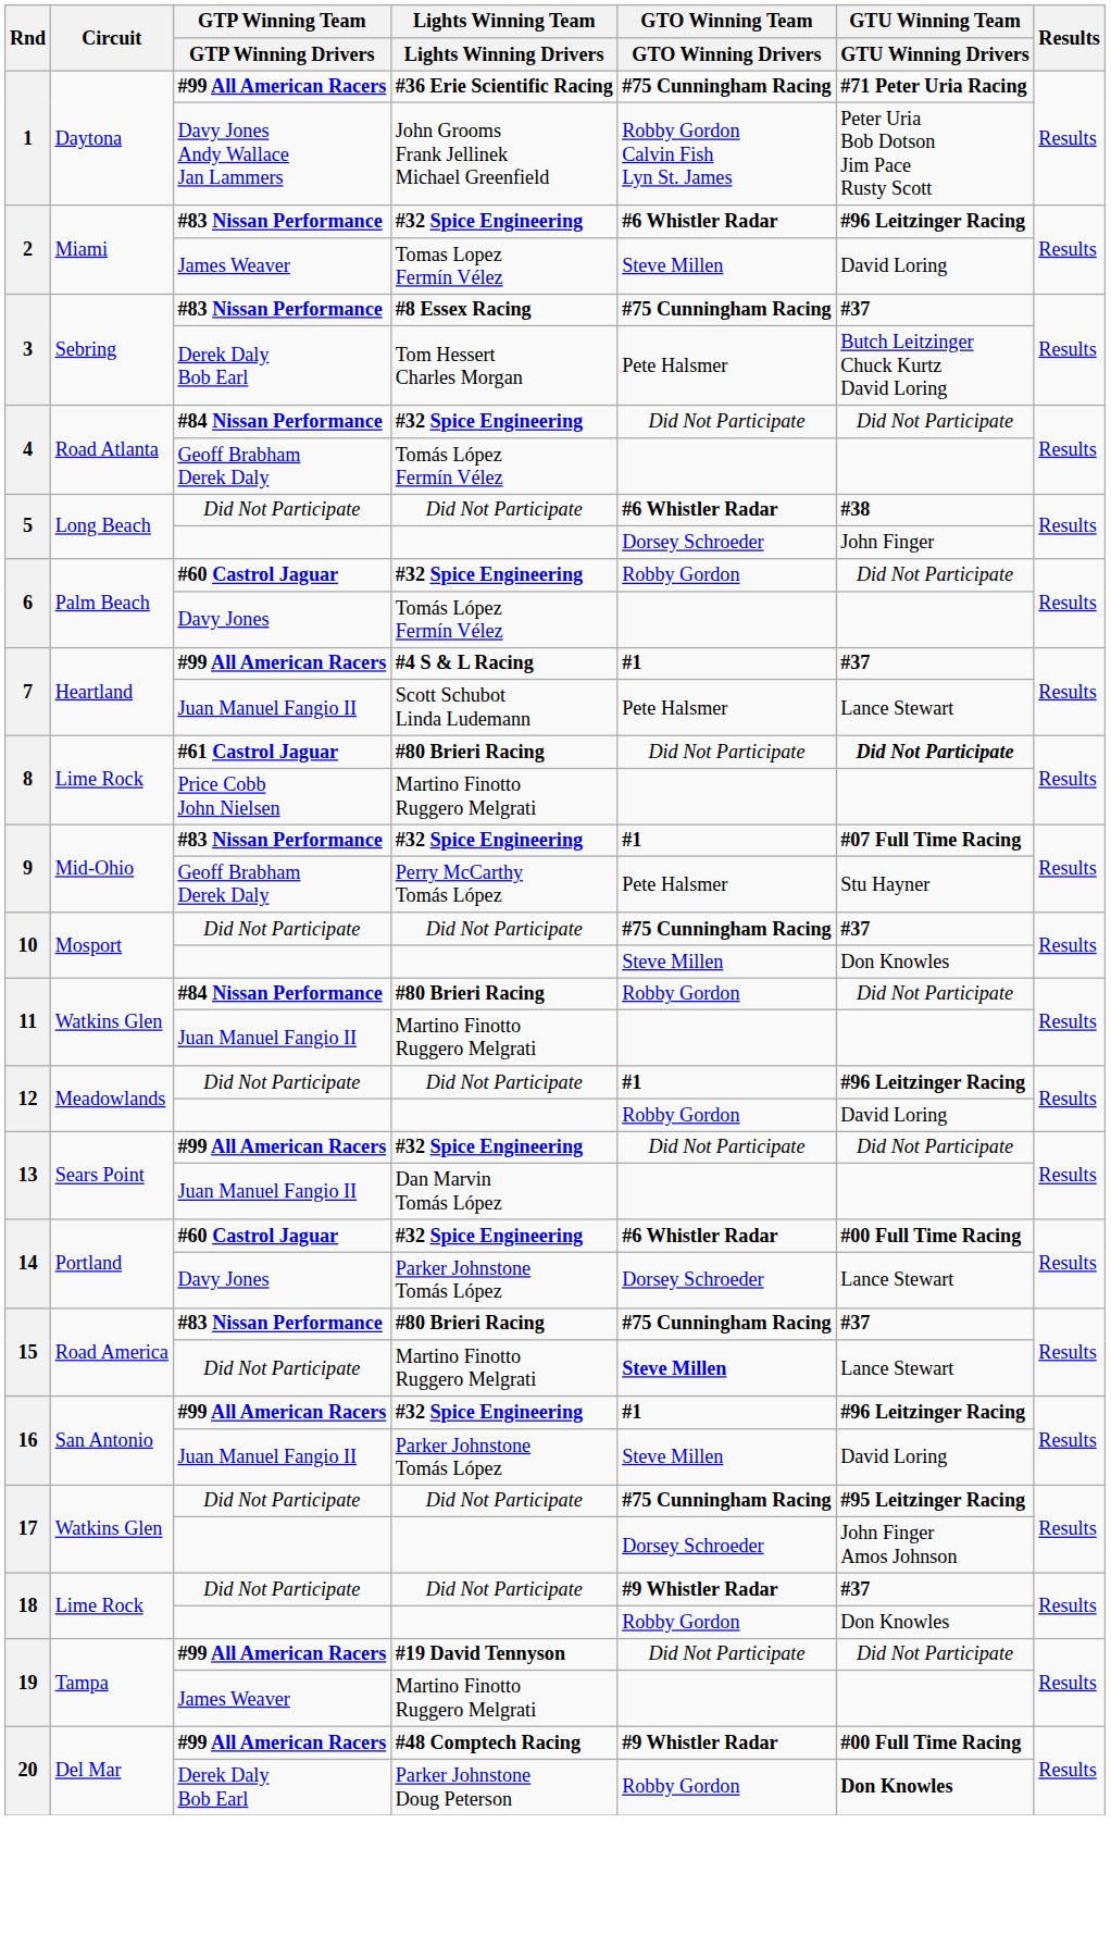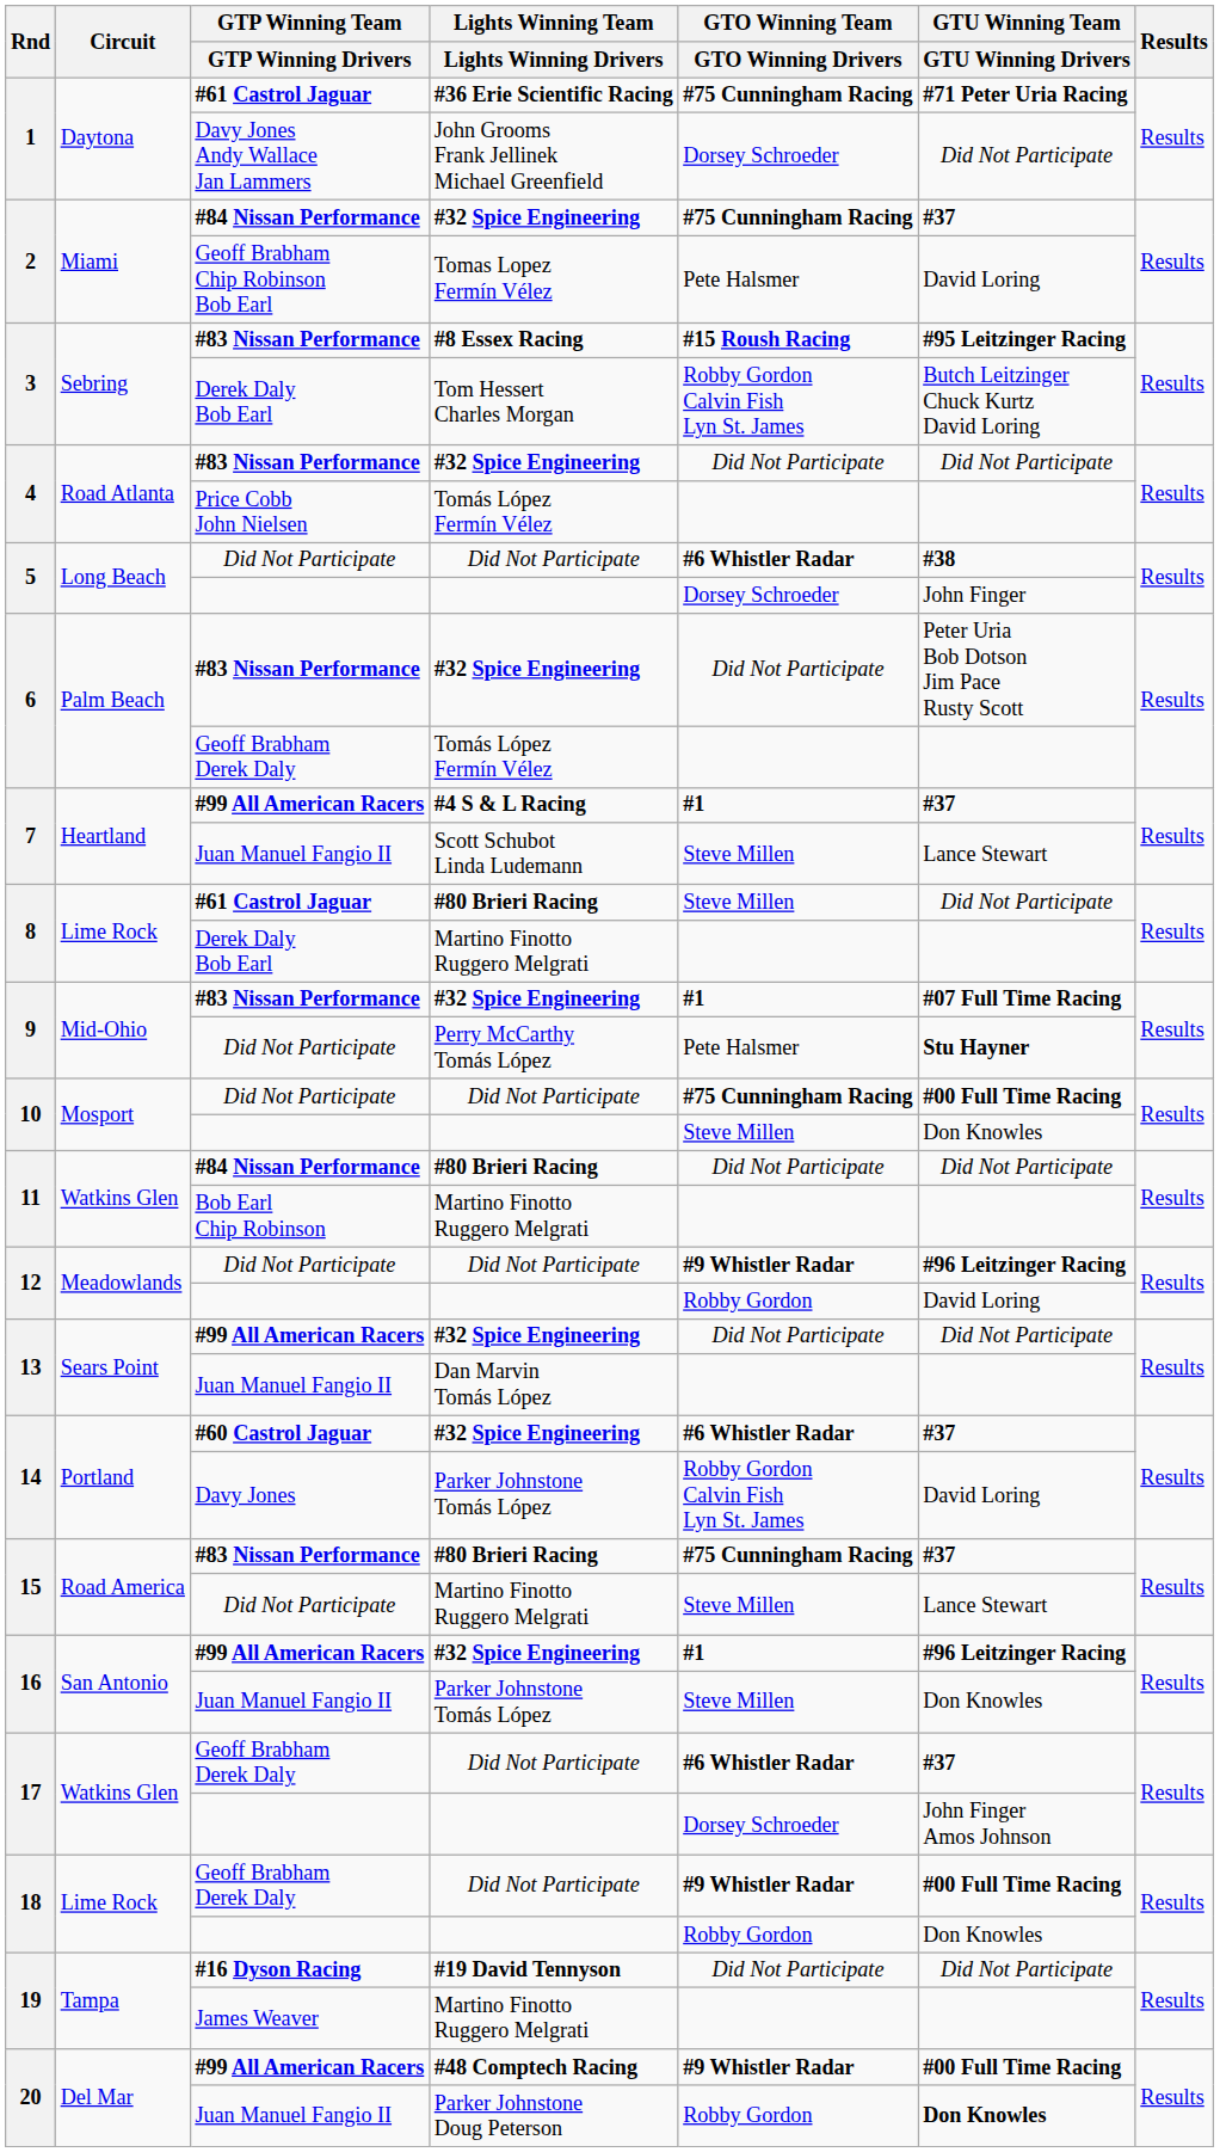1 / #36 Erie Scientific Racing | GTP Winning Team / GTP Winning Drivers: #99 All American Racers -> #61 Castrol Jaguar
1 / John Grooms Frank Jellinek Michael Greenfield | GTO Winning Team / GTO Winning Drivers: Robby Gordon Calvin Fish Lyn St. James -> Dorsey Schroeder
1 / John Grooms Frank Jellinek Michael Greenfield | GTU Winning Team / GTU Winning Drivers: Peter Uria Bob Dotson Jim Pace Rusty Scott -> Did Not Participate
2 / #32 Spice Engineering | GTP Winning Team / GTP Winning Drivers: #83 Nissan Performance -> #84 Nissan Performance
2 / #32 Spice Engineering | GTO Winning Team / GTO Winning Drivers: #6 Whistler Radar -> #75 Cunningham Racing
2 / #32 Spice Engineering | GTU Winning Team / GTU Winning Drivers: #96 Leitzinger Racing -> #37
2 / Tomas Lopez Fermín Vélez | GTP Winning Team / GTP Winning Drivers: James Weaver -> Geoff Brabham Chip Robinson Bob Earl
2 / Tomas Lopez Fermín Vélez | GTO Winning Team / GTO Winning Drivers: Steve Millen -> Pete Halsmer
3 / #8 Essex Racing | GTO Winning Team / GTO Winning Drivers: #75 Cunningham Racing -> #15 Roush Racing
3 / #8 Essex Racing | GTU Winning Team / GTU Winning Drivers: #37 -> #95 Leitzinger Racing
3 / Tom Hessert Charles Morgan | GTO Winning Team / GTO Winning Drivers: Pete Halsmer -> Robby Gordon Calvin Fish Lyn St. James
4 / #32 Spice Engineering | GTP Winning Team / GTP Winning Drivers: #84 Nissan Performance -> #83 Nissan Performance
4 / Tomás López Fermín Vélez | GTP Winning Team / GTP Winning Drivers: Geoff Brabham Derek Daly -> Price Cobb John Nielsen
6 / #32 Spice Engineering | GTP Winning Team / GTP Winning Drivers: #60 Castrol Jaguar -> #83 Nissan Performance
6 / #32 Spice Engineering | GTO Winning Team / GTO Winning Drivers: Robby Gordon -> Did Not Participate
6 / #32 Spice Engineering | GTU Winning Team / GTU Winning Drivers: Did Not Participate -> Peter Uria Bob Dotson Jim Pace Rusty Scott
6 / Tomás López Fermín Vélez | GTP Winning Team / GTP Winning Drivers: Davy Jones -> Geoff Brabham Derek Daly
7 / Scott Schubot Linda Ludemann | GTO Winning Team / GTO Winning Drivers: Pete Halsmer -> Steve Millen
8 / #80 Brieri Racing | GTO Winning Team / GTO Winning Drivers: Did Not Participate -> Steve Millen
8 / #80 Brieri Racing | GTU Winning Team / GTU Winning Drivers: bold -> normal
8 / Martino Finotto Ruggero Melgrati | GTP Winning Team / GTP Winning Drivers: Price Cobb John Nielsen -> Derek Daly Bob Earl
9 / Perry McCarthy Tomás López | GTP Winning Team / GTP Winning Drivers: Geoff Brabham Derek Daly -> Did Not Participate
9 / Perry McCarthy Tomás López | GTU Winning Team / GTU Winning Drivers: normal -> bold
10 / Did Not Participate | GTU Winning Team / GTU Winning Drivers: #37 -> #00 Full Time Racing
11 / #80 Brieri Racing | GTO Winning Team / GTO Winning Drivers: Robby Gordon -> Did Not Participate
11 / Martino Finotto Ruggero Melgrati | GTP Winning Team / GTP Winning Drivers: Juan Manuel Fangio II -> Bob Earl Chip Robinson
12 / Did Not Participate | GTO Winning Team / GTO Winning Drivers: #1 -> #9 Whistler Radar
14 / #32 Spice Engineering | GTU Winning Team / GTU Winning Drivers: #00 Full Time Racing -> #37
14 / Parker Johnstone Tomás López | GTO Winning Team / GTO Winning Drivers: Dorsey Schroeder -> Robby Gordon Calvin Fish Lyn St. James
14 / Parker Johnstone Tomás López | GTU Winning Team / GTU Winning Drivers: Lance Stewart -> David Loring
15 / Martino Finotto Ruggero Melgrati | GTO Winning Team / GTO Winning Drivers: bold -> normal
16 / Parker Johnstone Tomás López | GTU Winning Team / GTU Winning Drivers: David Loring -> Don Knowles
17 / Did Not Participate | GTP Winning Team / GTP Winning Drivers: Did Not Participate -> Geoff Brabham Derek Daly
17 / Did Not Participate | GTO Winning Team / GTO Winning Drivers: #75 Cunningham Racing -> #6 Whistler Radar
17 / Did Not Participate | GTU Winning Team / GTU Winning Drivers: #95 Leitzinger Racing -> #37
18 / Did Not Participate | GTP Winning Team / GTP Winning Drivers: Did Not Participate -> Geoff Brabham Derek Daly
18 / Did Not Participate | GTU Winning Team / GTU Winning Drivers: #37 -> #00 Full Time Racing
19 / #19 David Tennyson | GTP Winning Team / GTP Winning Drivers: #99 All American Racers -> #16 Dyson Racing
20 / Parker Johnstone Doug Peterson | GTP Winning Team / GTP Winning Drivers: Derek Daly Bob Earl -> Juan Manuel Fangio II
